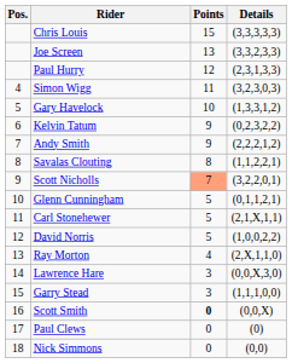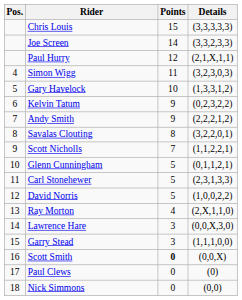Joe Screen | Points: 13 -> 14
Paul Hurry | Details: (2,3,1,3,3) -> (2,1,X,1,1)
Savalas Clouting | Details: (1,1,2,2,1) -> (3,2,2,0,1)
Scott Nicholls | Points: lightsalmon background -> no background
Scott Nicholls | Details: (3,2,2,0,1) -> (1,1,2,2,1)
Carl Stonehewer | Details: (2,1,X,1,1) -> (2,3,1,3,3)
